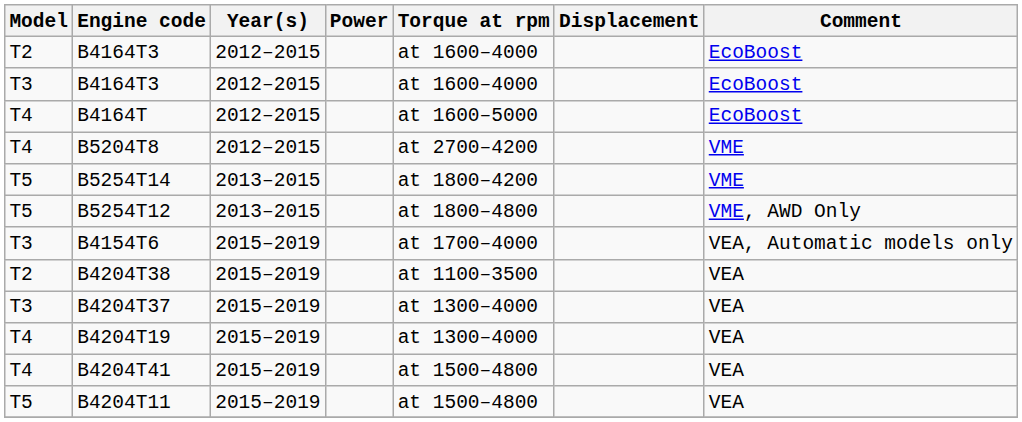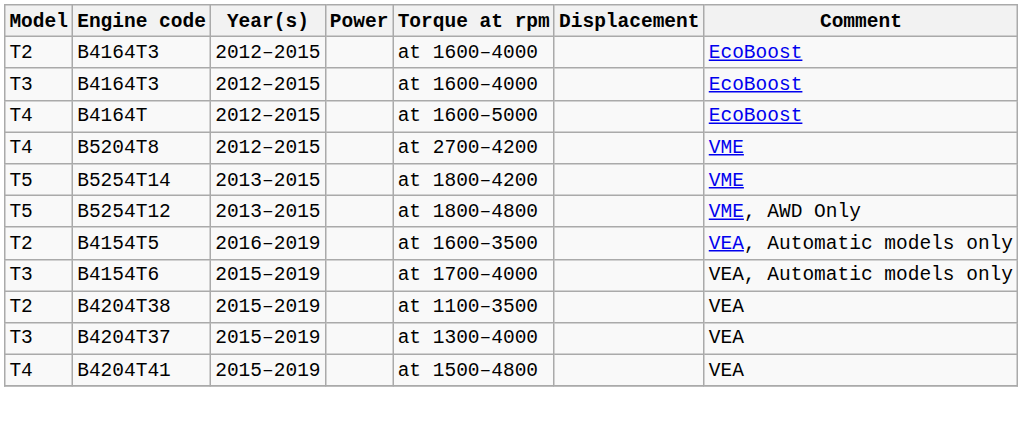+ row: T2 | B4154T5 | 2016–2019 | at 1600–3500 | VEA, Automatic models only
- row: T4 | B4204T19 | 2015–2019 | at 1300–4000 | VEA
- row: T5 | B4204T11 | 2015–2019 | at 1500–4800 | VEA
